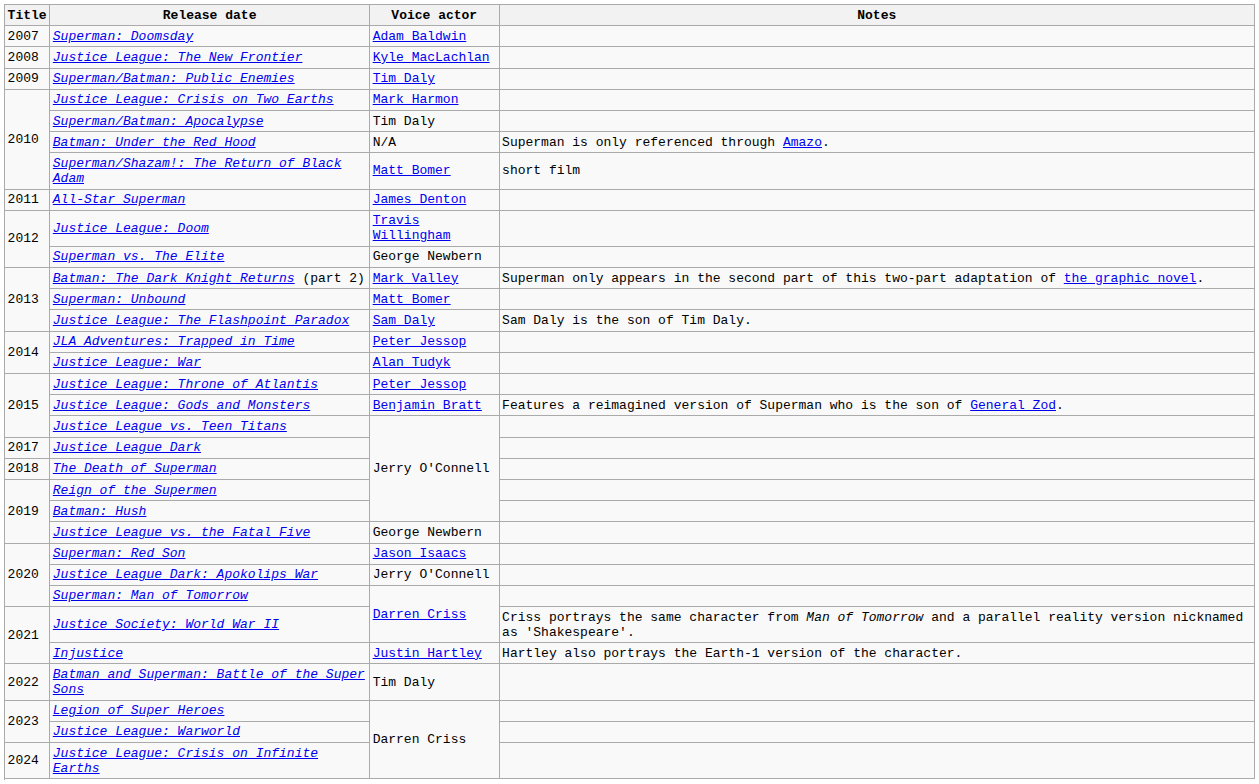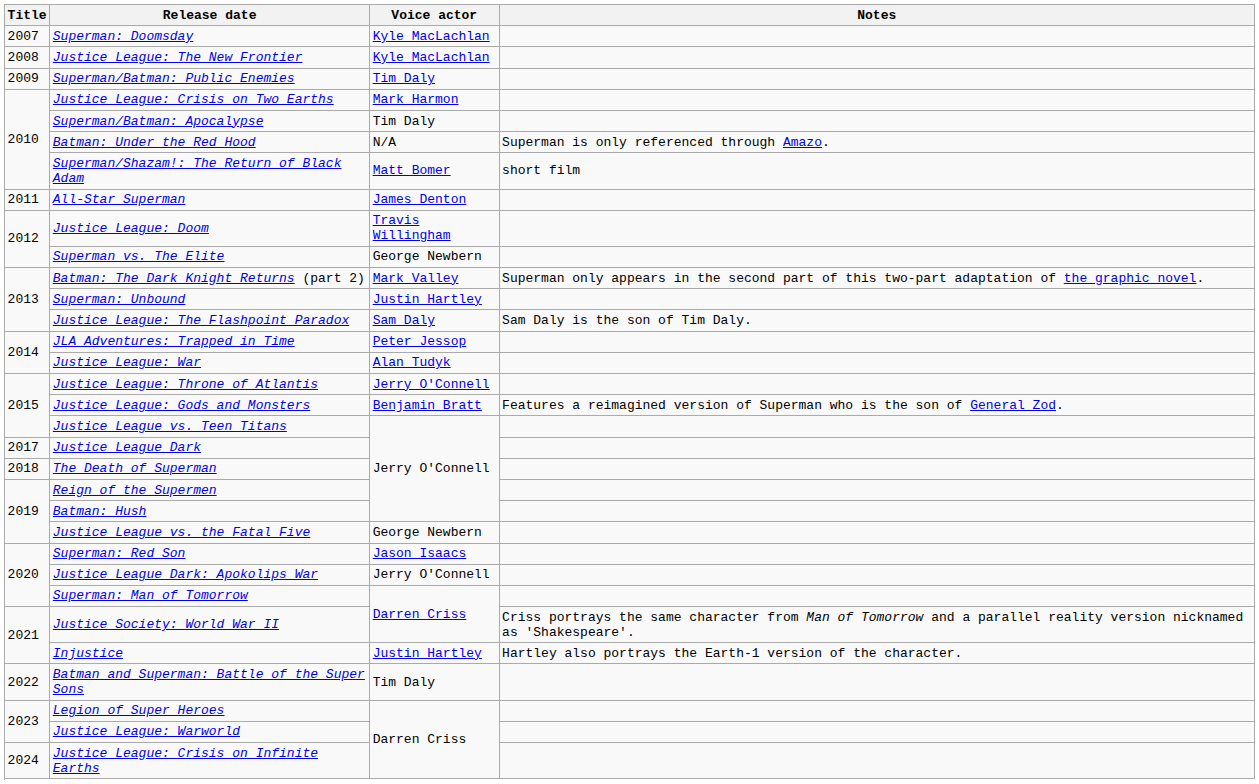Superman: Doomsday | Voice actor: Adam Baldwin -> Kyle MacLachlan
Superman: Unbound | Voice actor: Matt Bomer -> Justin Hartley
Justice League: Throne of Atlantis | Voice actor: Peter Jessop -> Jerry O'Connell
